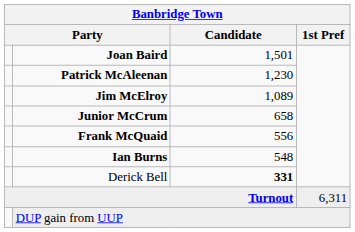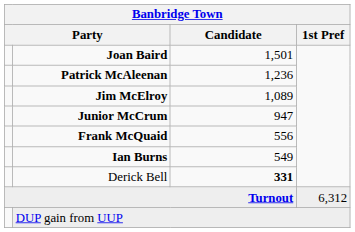Patrick McAleenan | Candidate: 1,230 -> 1,236
Junior McCrum | Candidate: 658 -> 947
Ian Burns | Candidate: 548 -> 549
Turnout | 1st Pref: 6,311 -> 6,312
